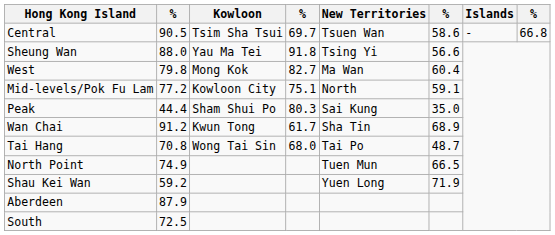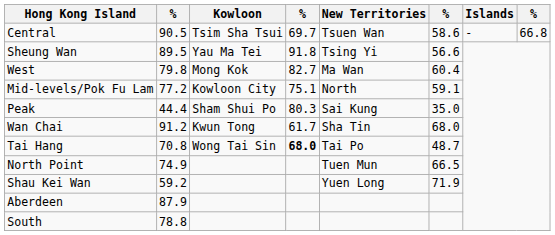Sheung Wan | column 2: 88.0 -> 89.5
Wan Chai | column 6: 68.9 -> 68.0
Tai Hang | column 4: normal -> bold
South | column 2: 72.5 -> 78.8
